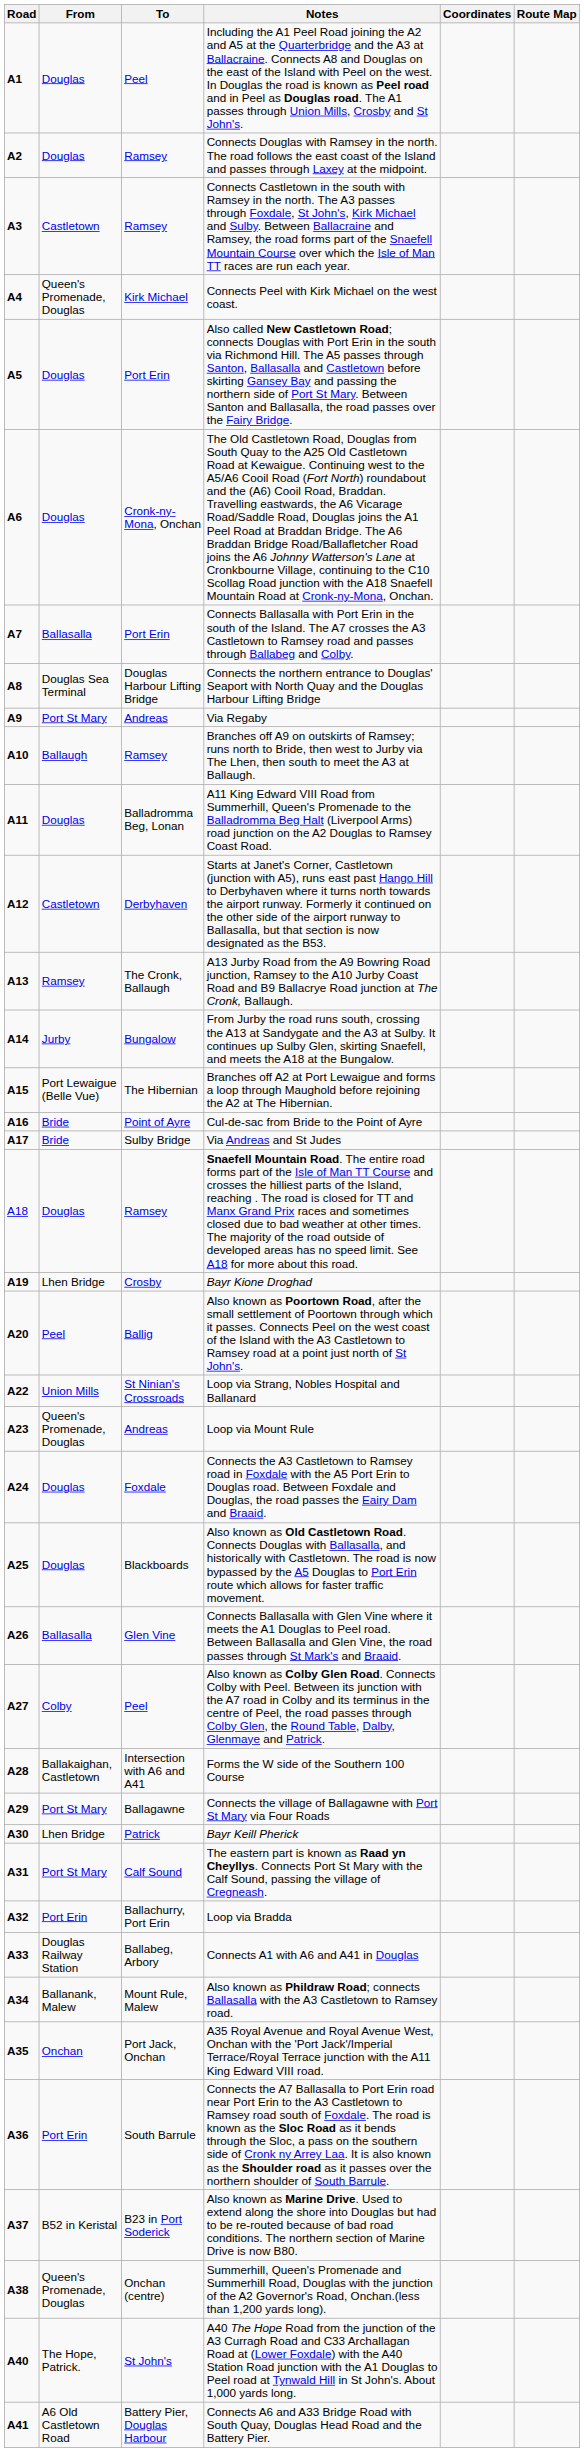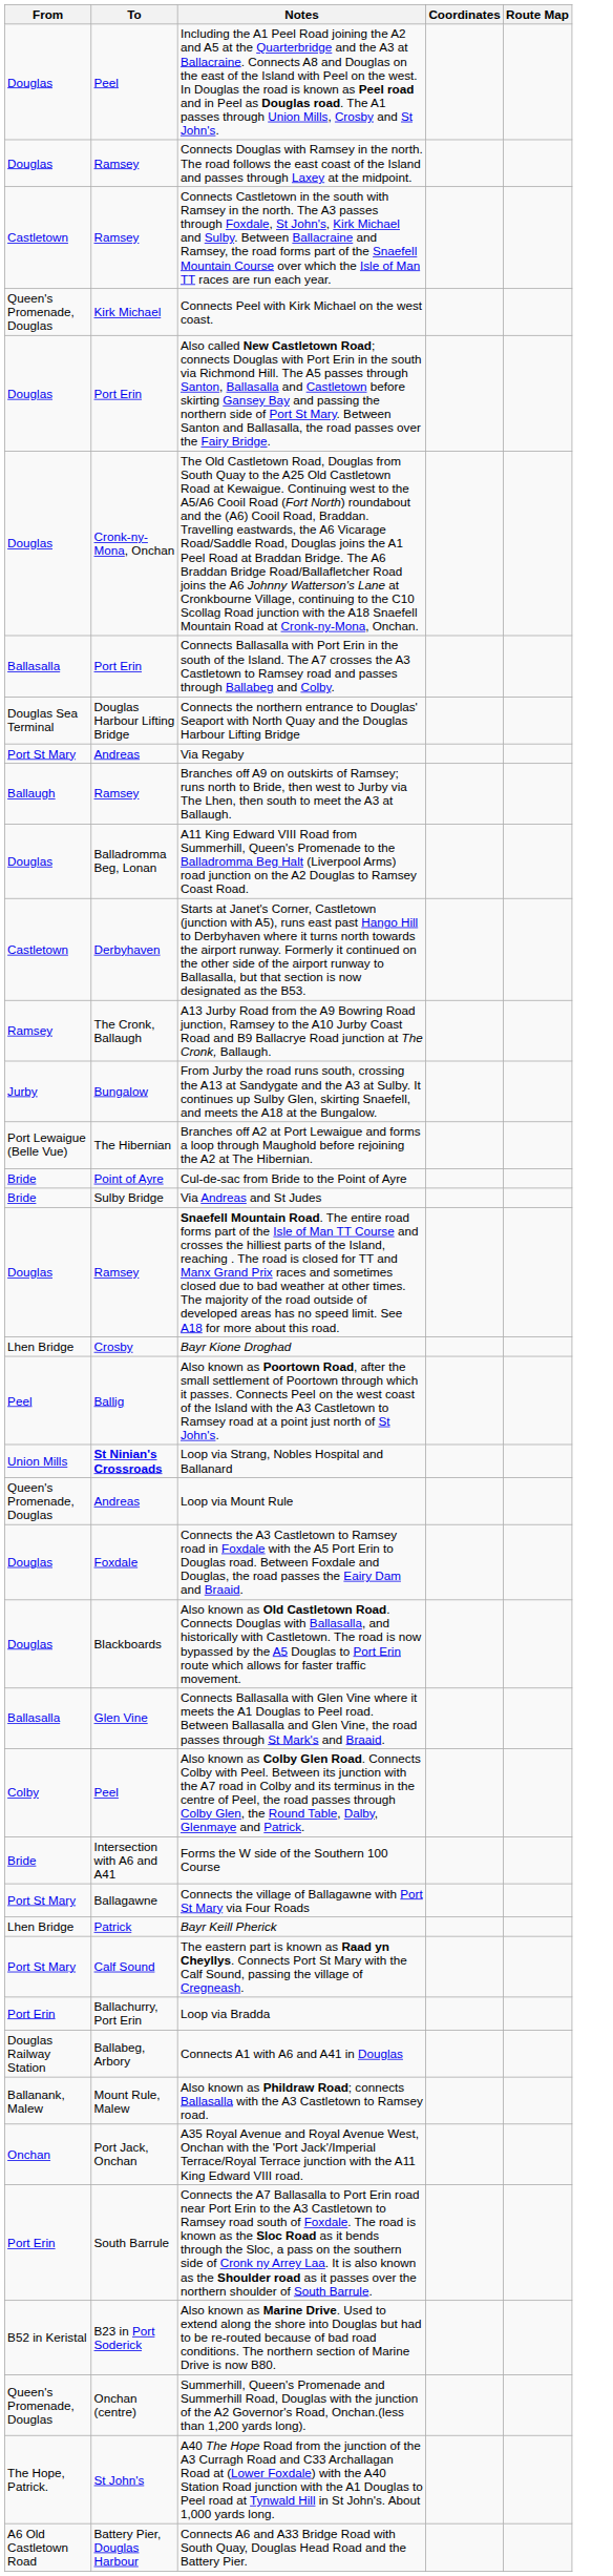- column: Road | A1 | A2 | A3 | A4 | A5 | A6 | A7 | A8 | A9 | A10 | A11 | A12 | A13 | A14 | A15 | A16 | A17 | A18 | A19 | A20 | A22 | A23 | A24 | A25 | A26 | A27 | A28 | A29 | A30 | A31 | A32 | A33 | A34 | A35 | A36 | A37 | A38 | A40 | A41
Loop via Strang, Nobles Hospital and Ballanard | To: normal -> bold
Forms the W side of the Southern 100 Course | From: Ballakaighan, Castletown -> Bride
